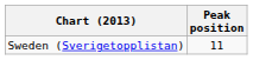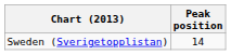Sweden (Sverigetopplistan) | Peak position: 11 -> 14
